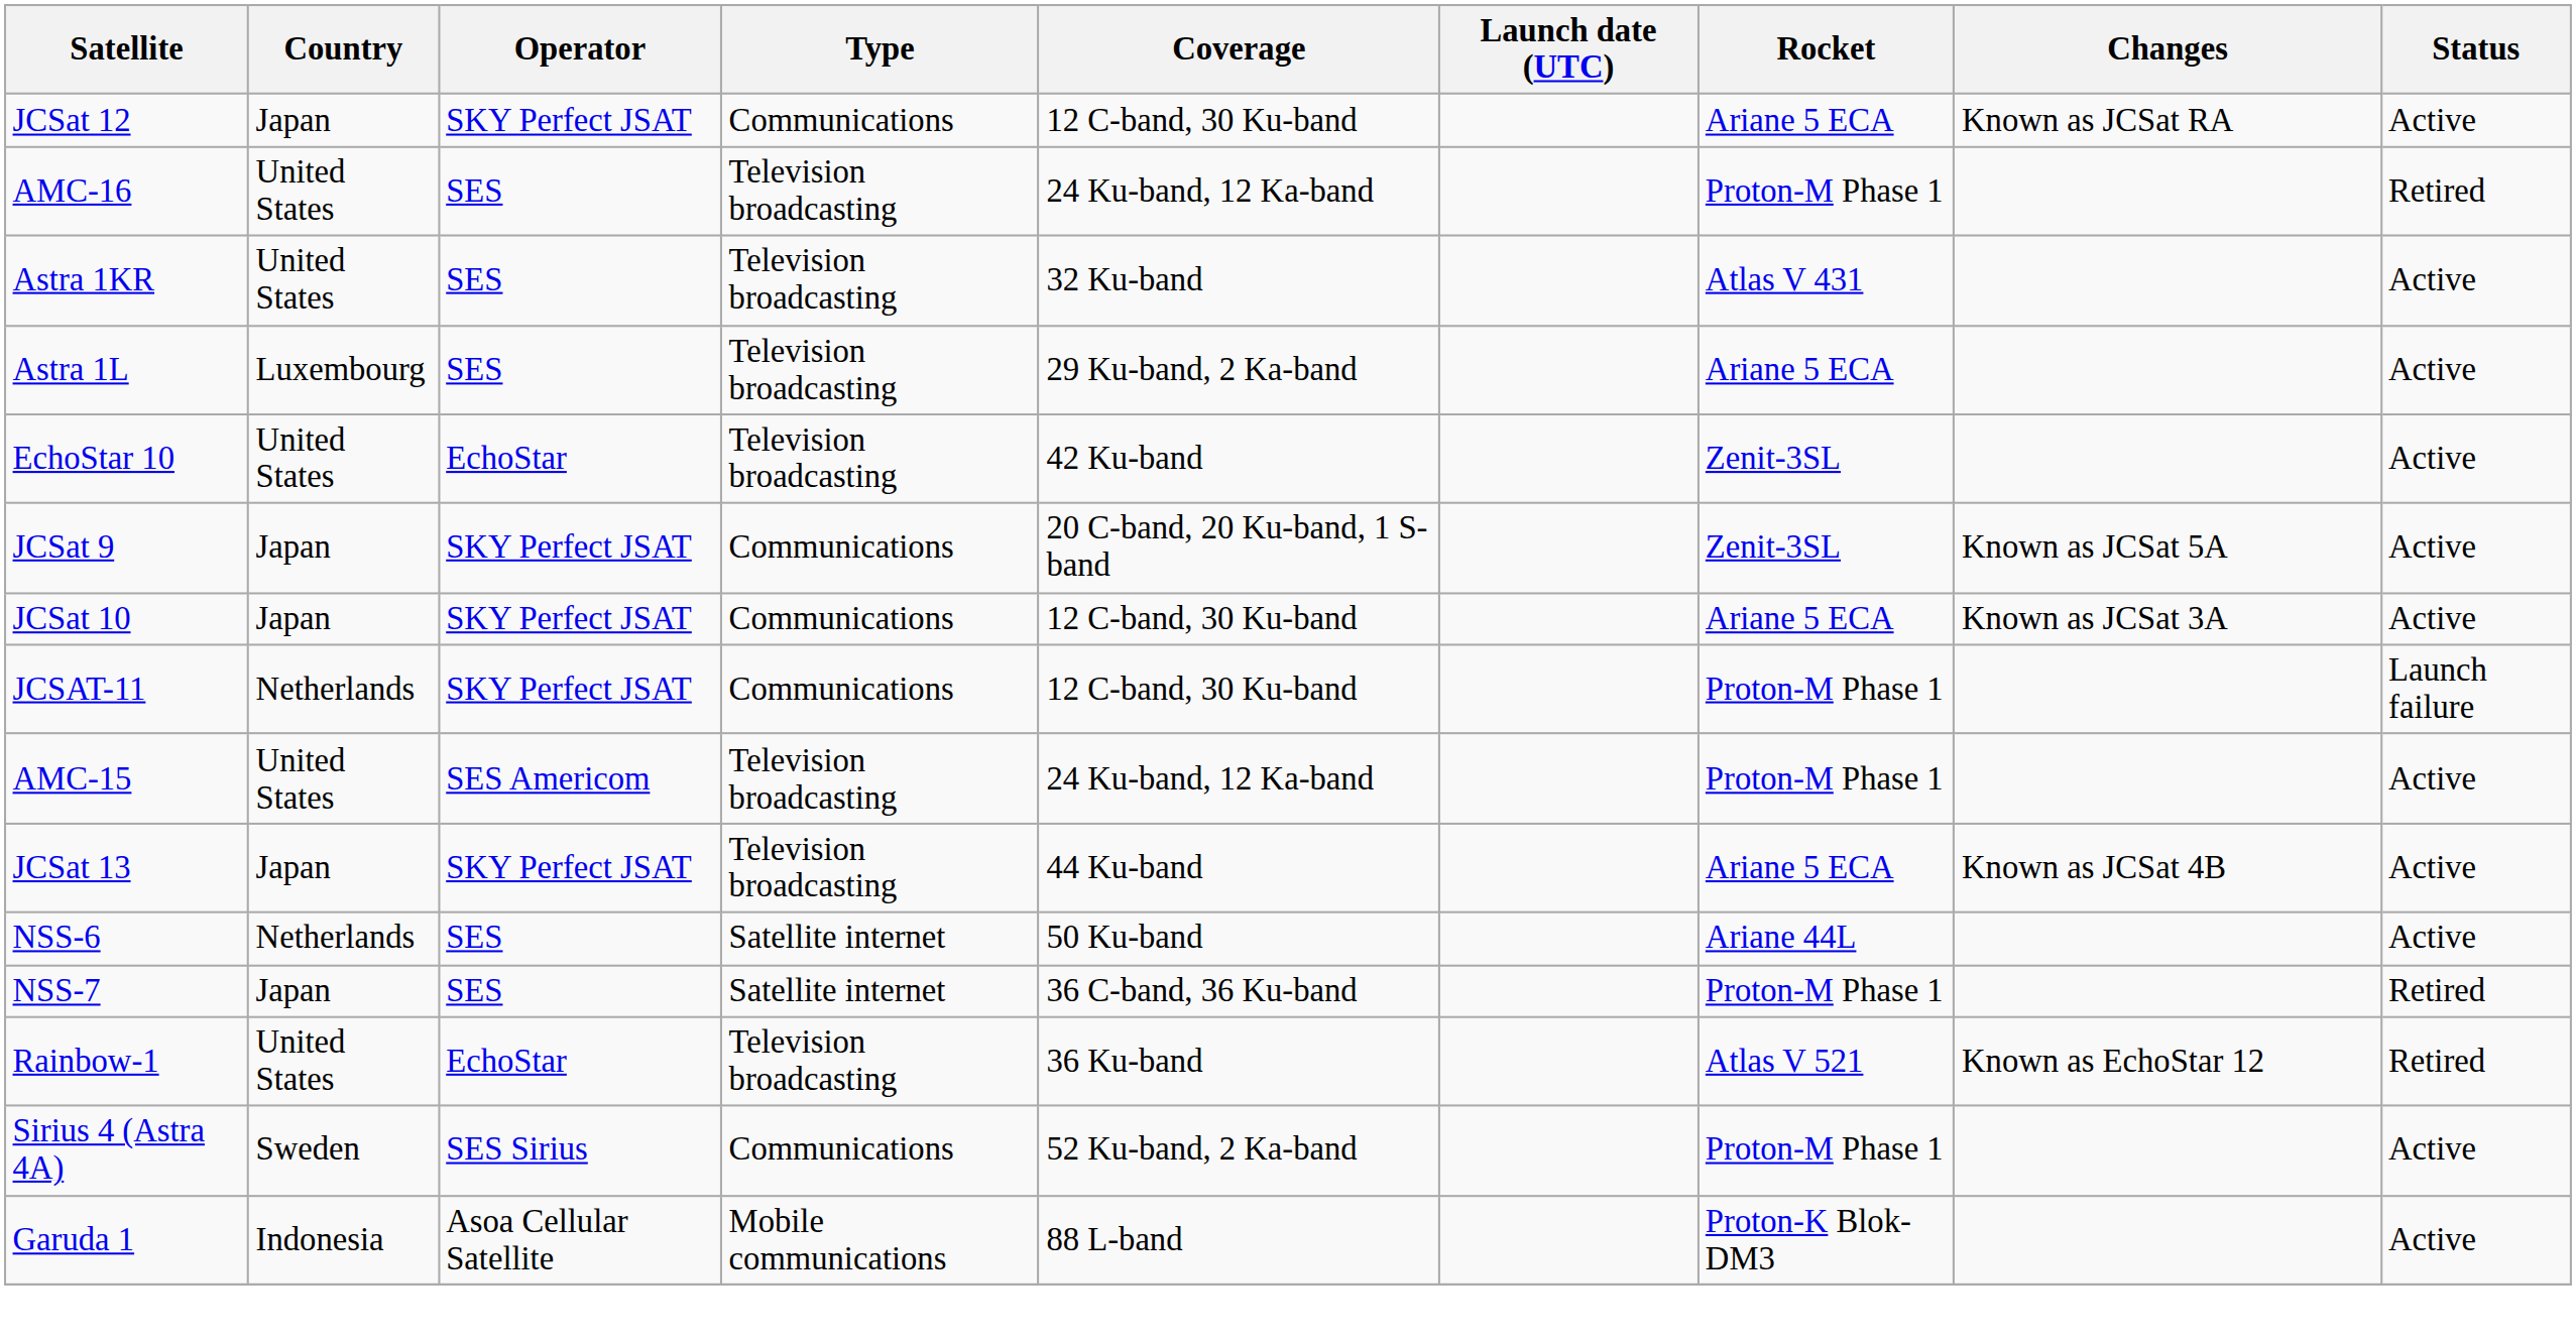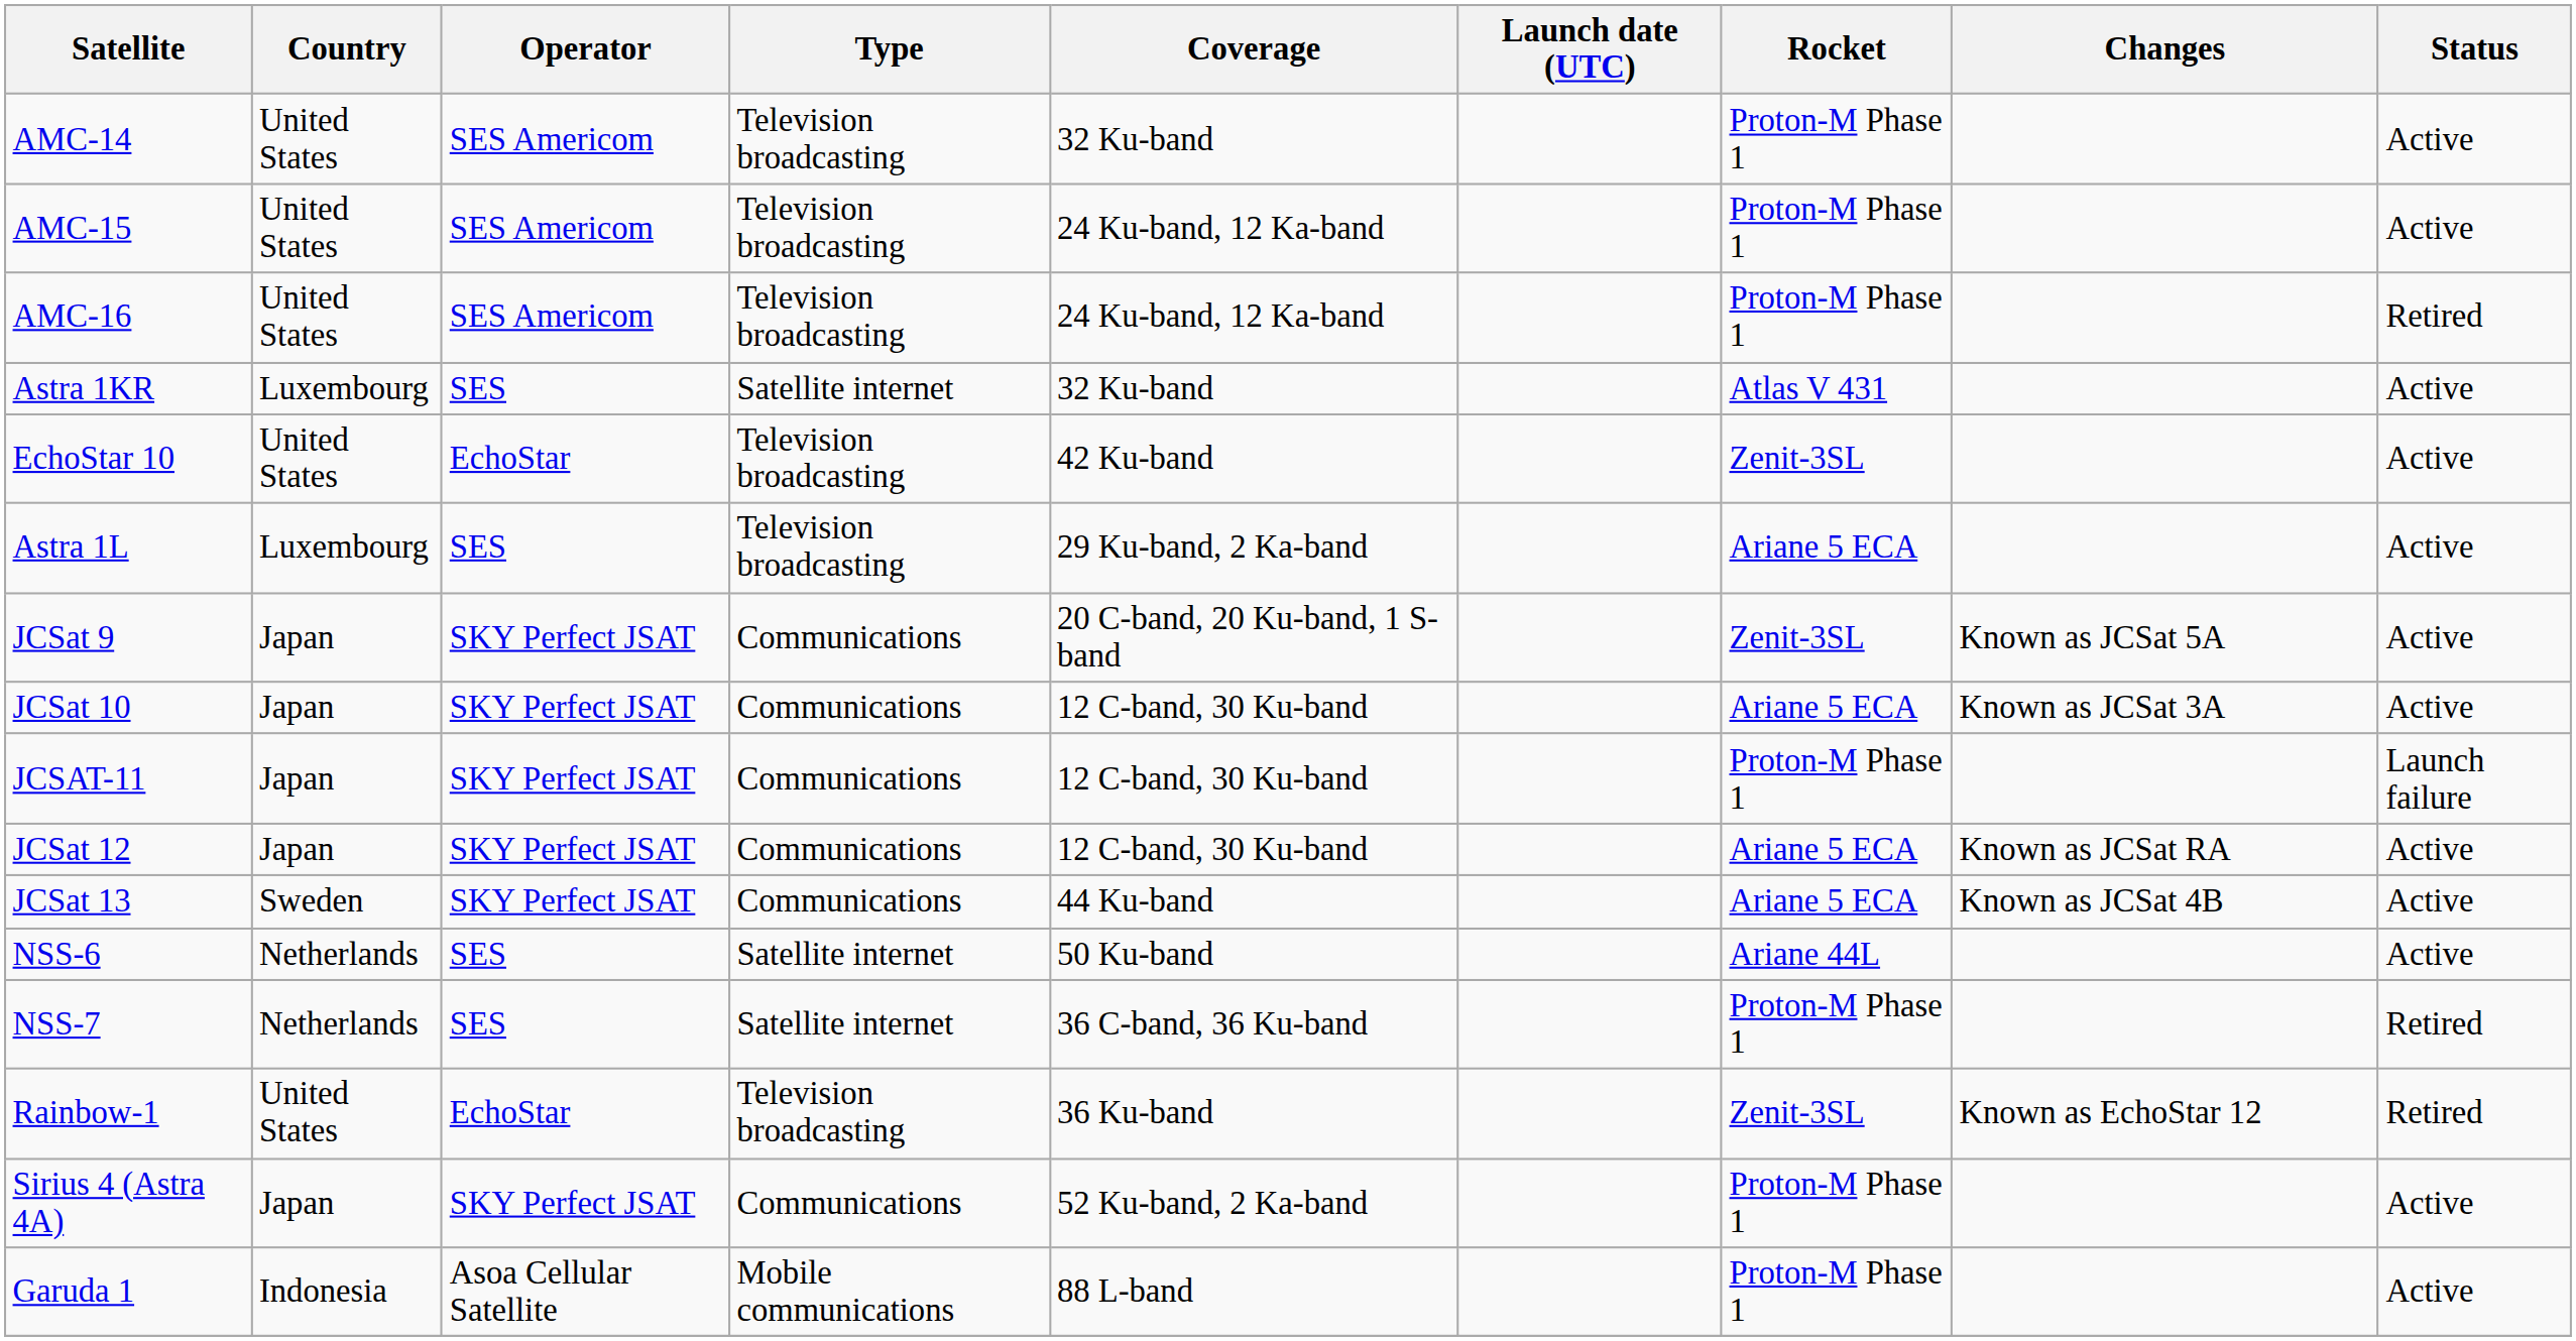+ row: AMC-14 | United States | SES Americom | Television broadcasting | 32 Ku-band | Proton-M Phase 1 | Active
rows swapped: AMC-15 <-> JCSat 12
AMC-16 | Operator: SES -> SES Americom
Astra 1KR | Country: United States -> Luxembourg
Astra 1KR | Type: Television broadcasting -> Satellite internet
rows swapped: Astra 1L <-> EchoStar 10
JCSAT-11 | Country: Netherlands -> Japan
JCSat 13 | Country: Japan -> Sweden
JCSat 13 | Type: Television broadcasting -> Communications
NSS-7 | Country: Japan -> Netherlands
Rainbow-1 | Rocket: Atlas V 521 -> Zenit-3SL
Sirius 4 (Astra 4A) | Country: Sweden -> Japan
Sirius 4 (Astra 4A) | Operator: SES Sirius -> SKY Perfect JSAT
Garuda 1 | Rocket: Proton-K Blok-DM3 -> Proton-M Phase 1
